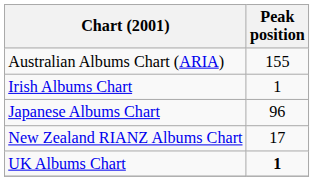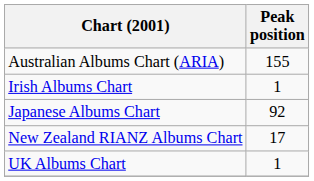Japanese Albums Chart | Peak position: 96 -> 92
UK Albums Chart | Peak position: bold -> normal
